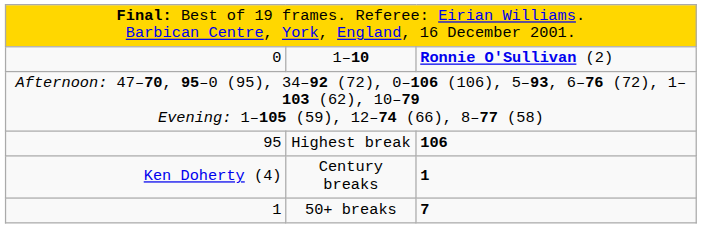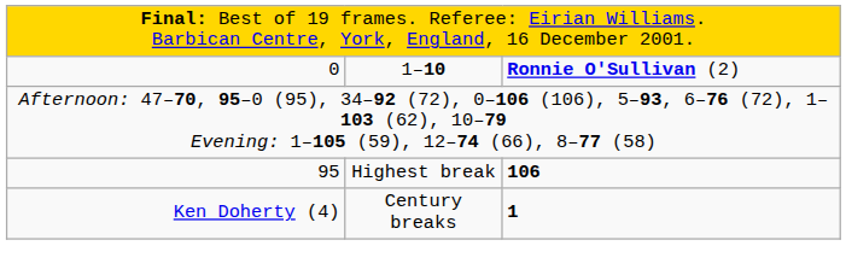- row: 1 | 50+ breaks | 7
